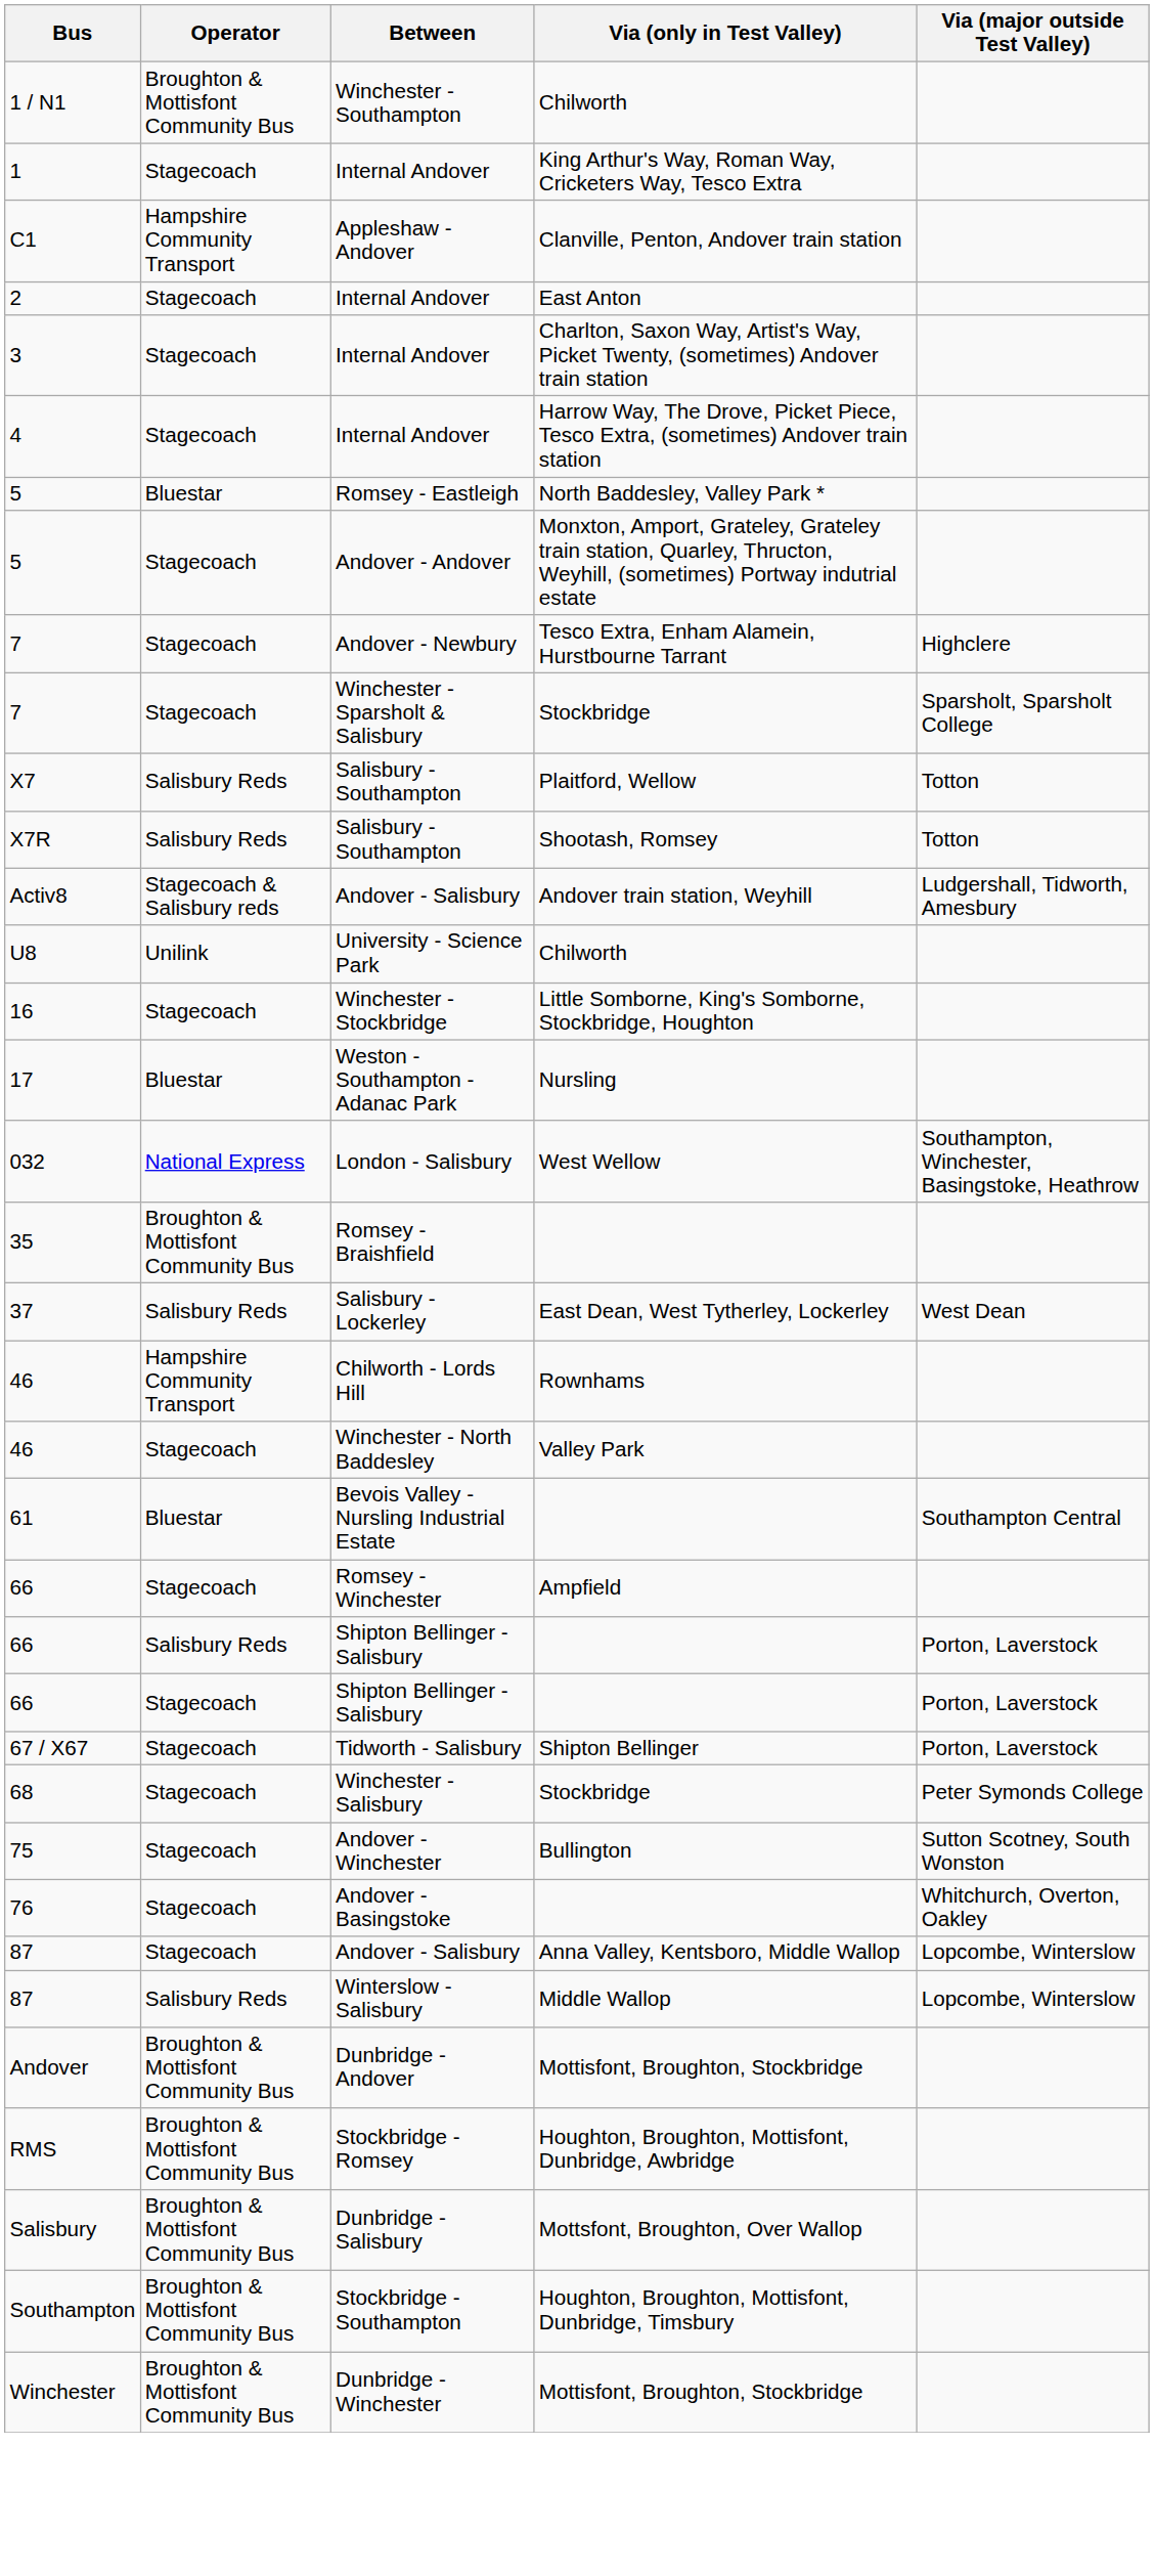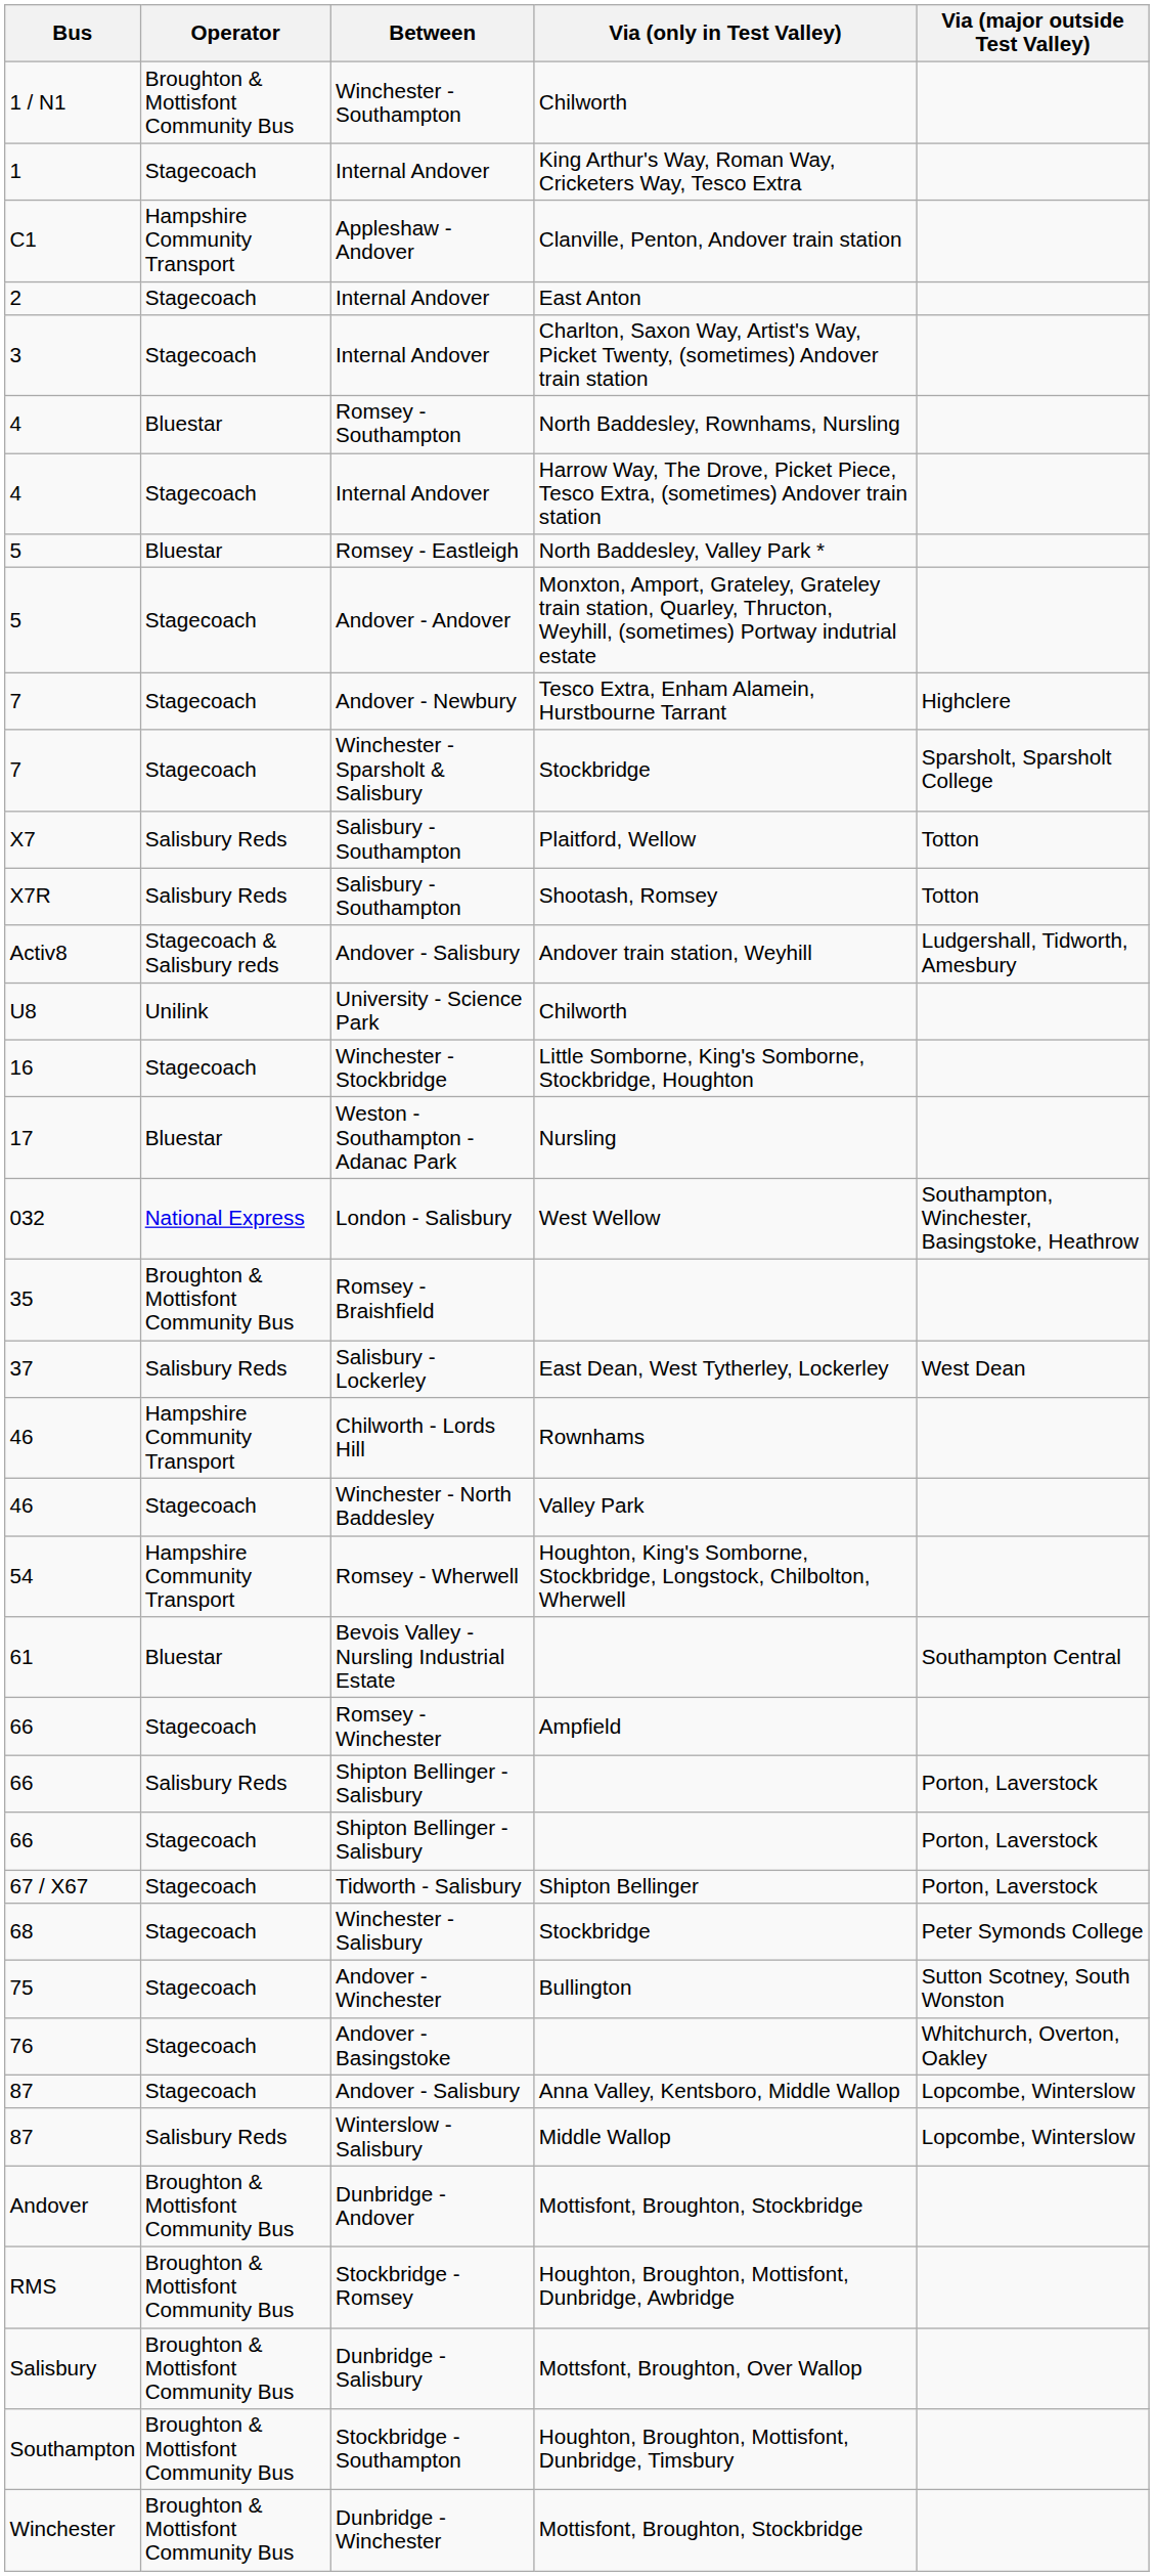+ row: 4 | Bluestar | Romsey - Southampton | North Baddesley, Rownhams, Nursling
+ row: 54 | Hampshire Community Transport | Romsey - Wherwell | Houghton, King's Somborne, Stockbridge, Longstock, Chilbolton, Wherwell
